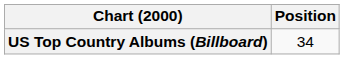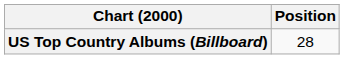US Top Country Albums (Billboard) | Position: 34 -> 28
